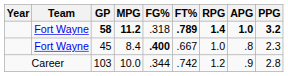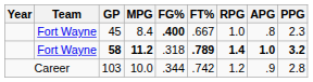rows swapped: 58 <-> 45
